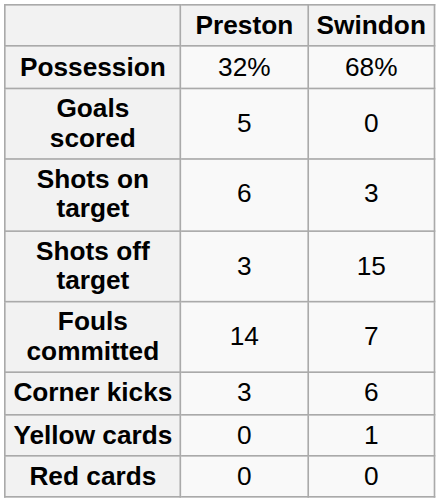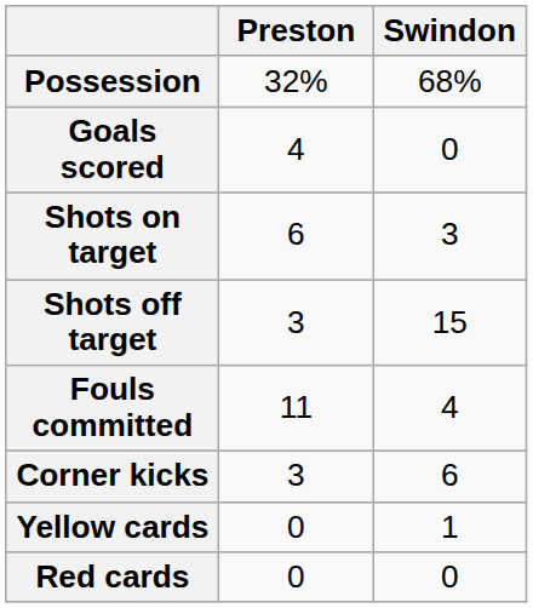Goals scored | Preston: 5 -> 4
Fouls committed | Preston: 14 -> 11
Fouls committed | Swindon: 7 -> 4
